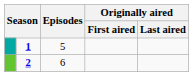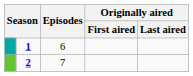1 | Episodes: 5 -> 6
2 | Episodes: 6 -> 7
